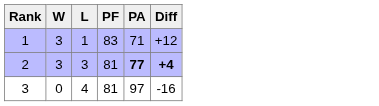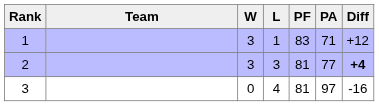+ column: Team
2 | PA: bold -> normal
